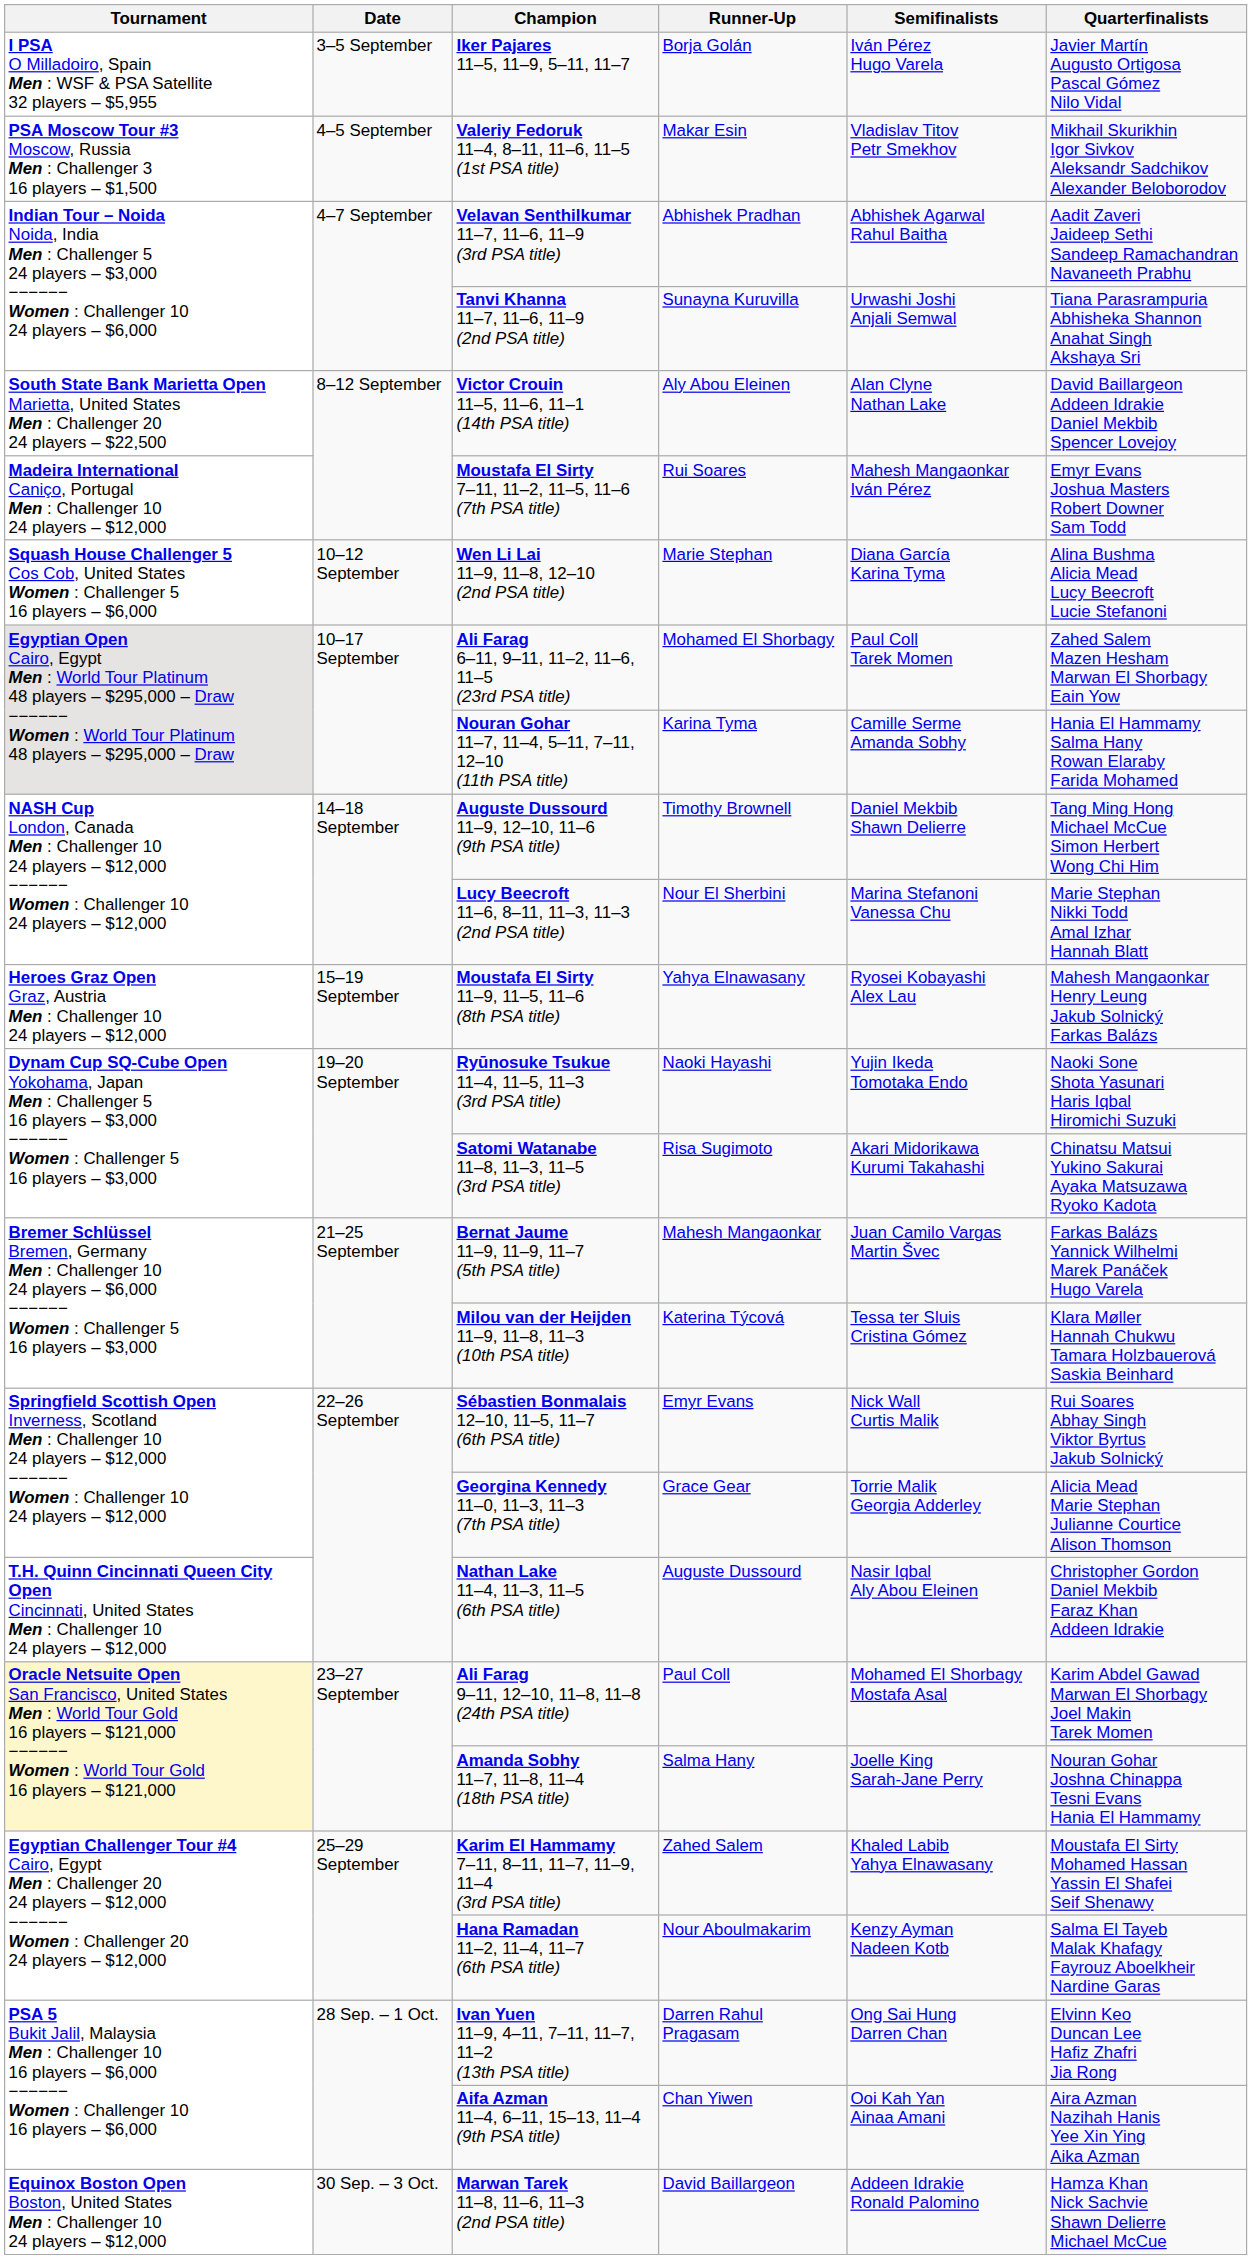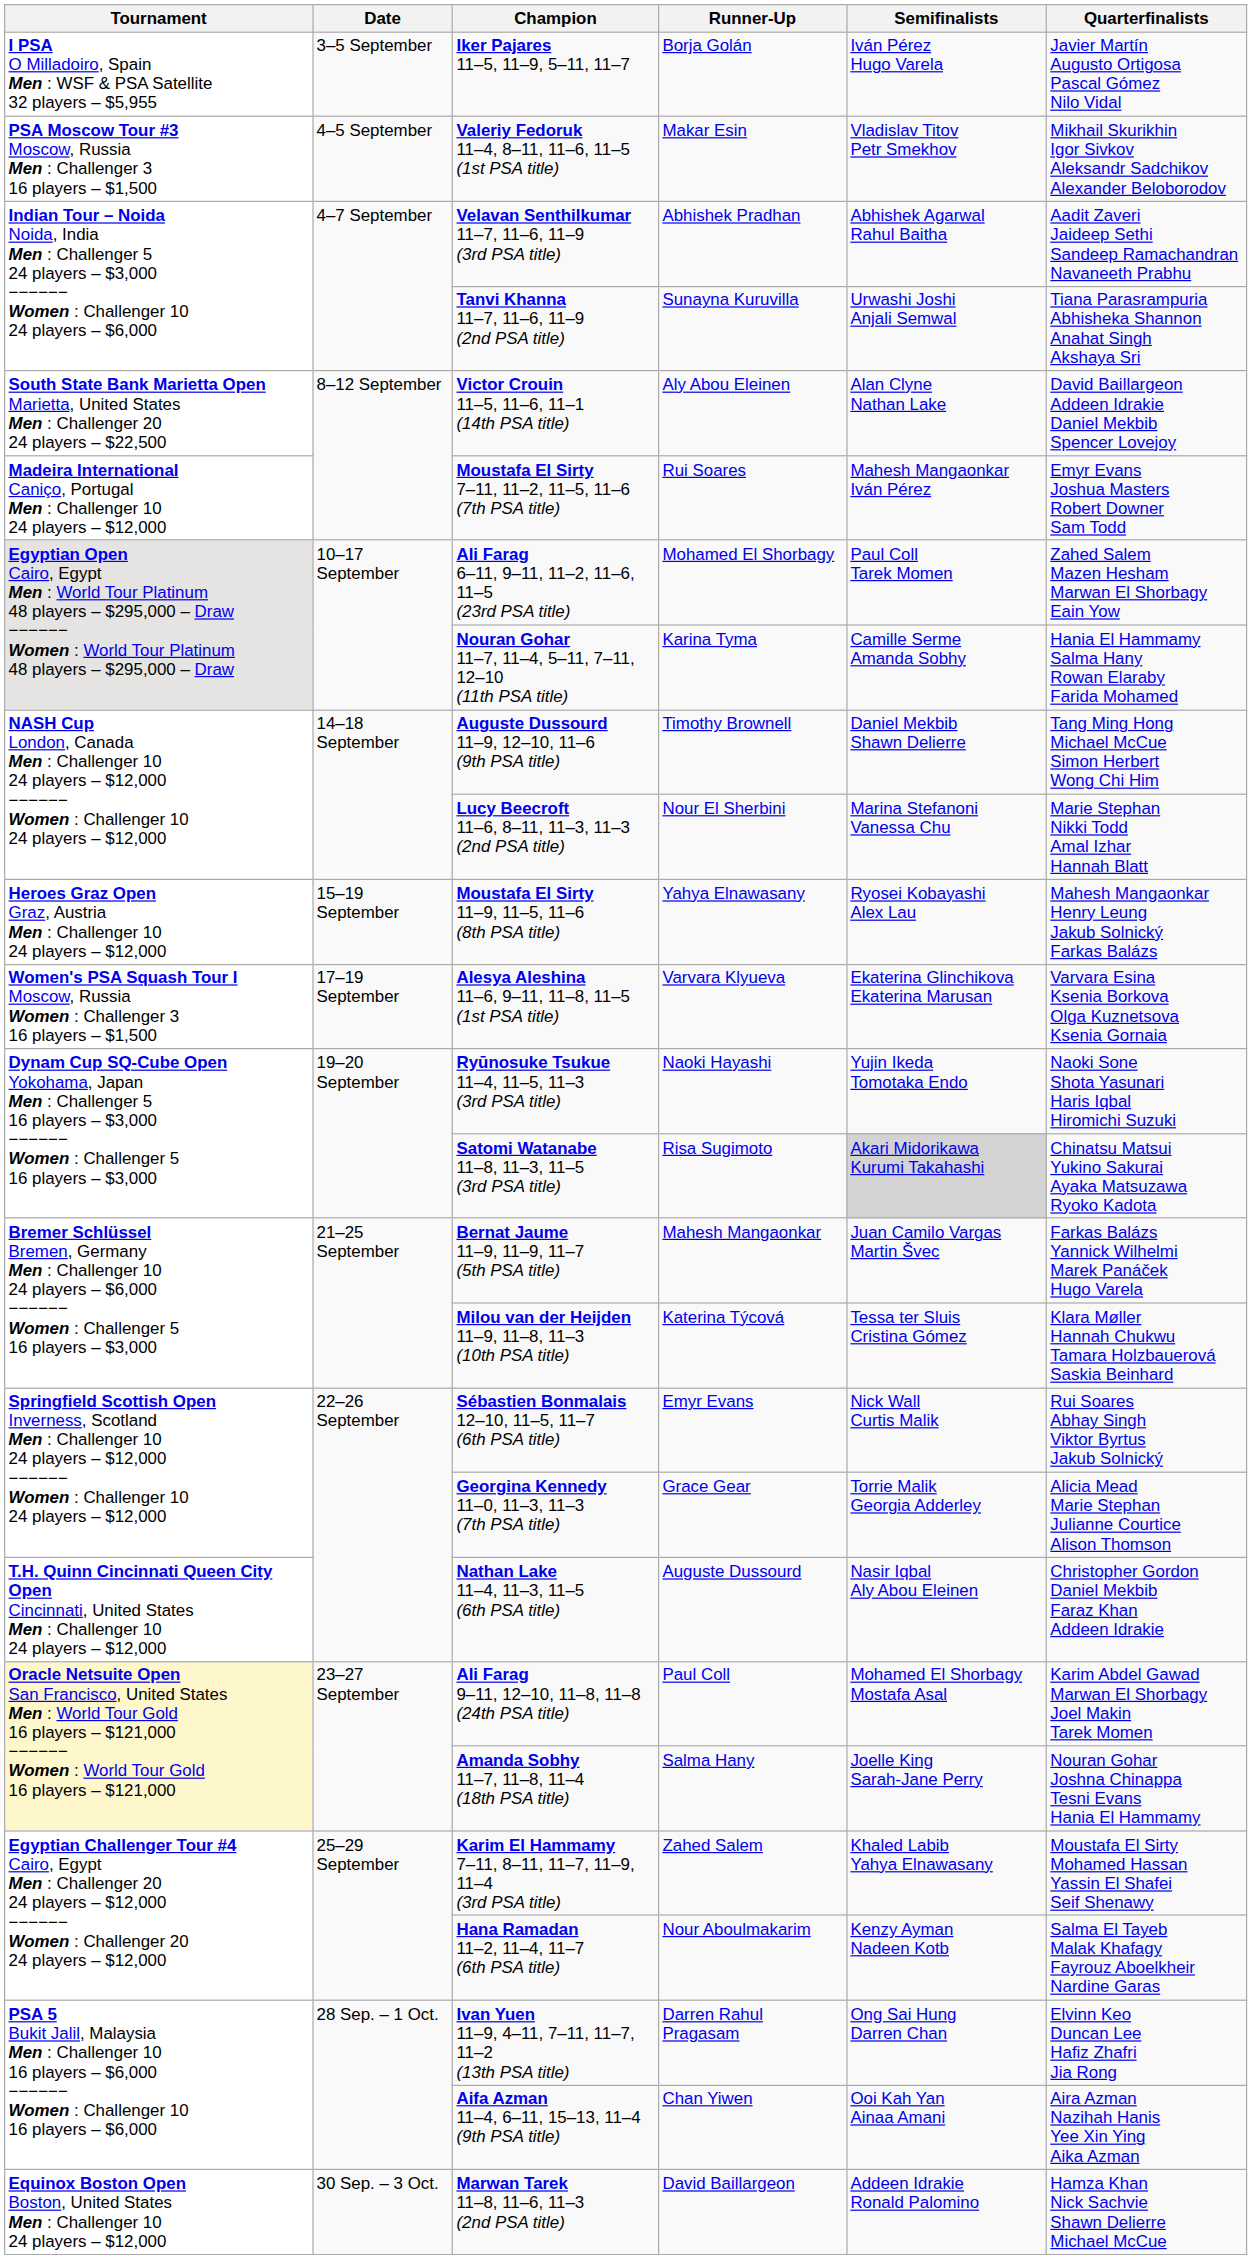- row: Squash House Challenger 5 Cos Cob, United States Women : Challenger 5 16 players – $6,000 | 10–12 September | Wen Li Lai 11–9, 11–8, 12–10 (2nd PSA title) | Marie Stephan | Diana García Karina Tyma | Alina Bushma Alicia Mead Lucy Beecroft Lucie Stefanoni
+ row: Women's PSA Squash Tour I Moscow, Russia Women : Challenger 3 16 players – $1,500 | 17–19 September | Alesya Aleshina 11–6, 9–11, 11–8, 11–5 (1st PSA title) | Varvara Klyueva | Ekaterina Glinchikova Ekaterina Marusan | Varvara Esina Ksenia Borkova Olga Kuznetsova Ksenia Gornaia
Satomi Watanabe 11–8, 11–3, 11–5 (3rd PSA title) | Semifinalists: no background -> lightgrey background
